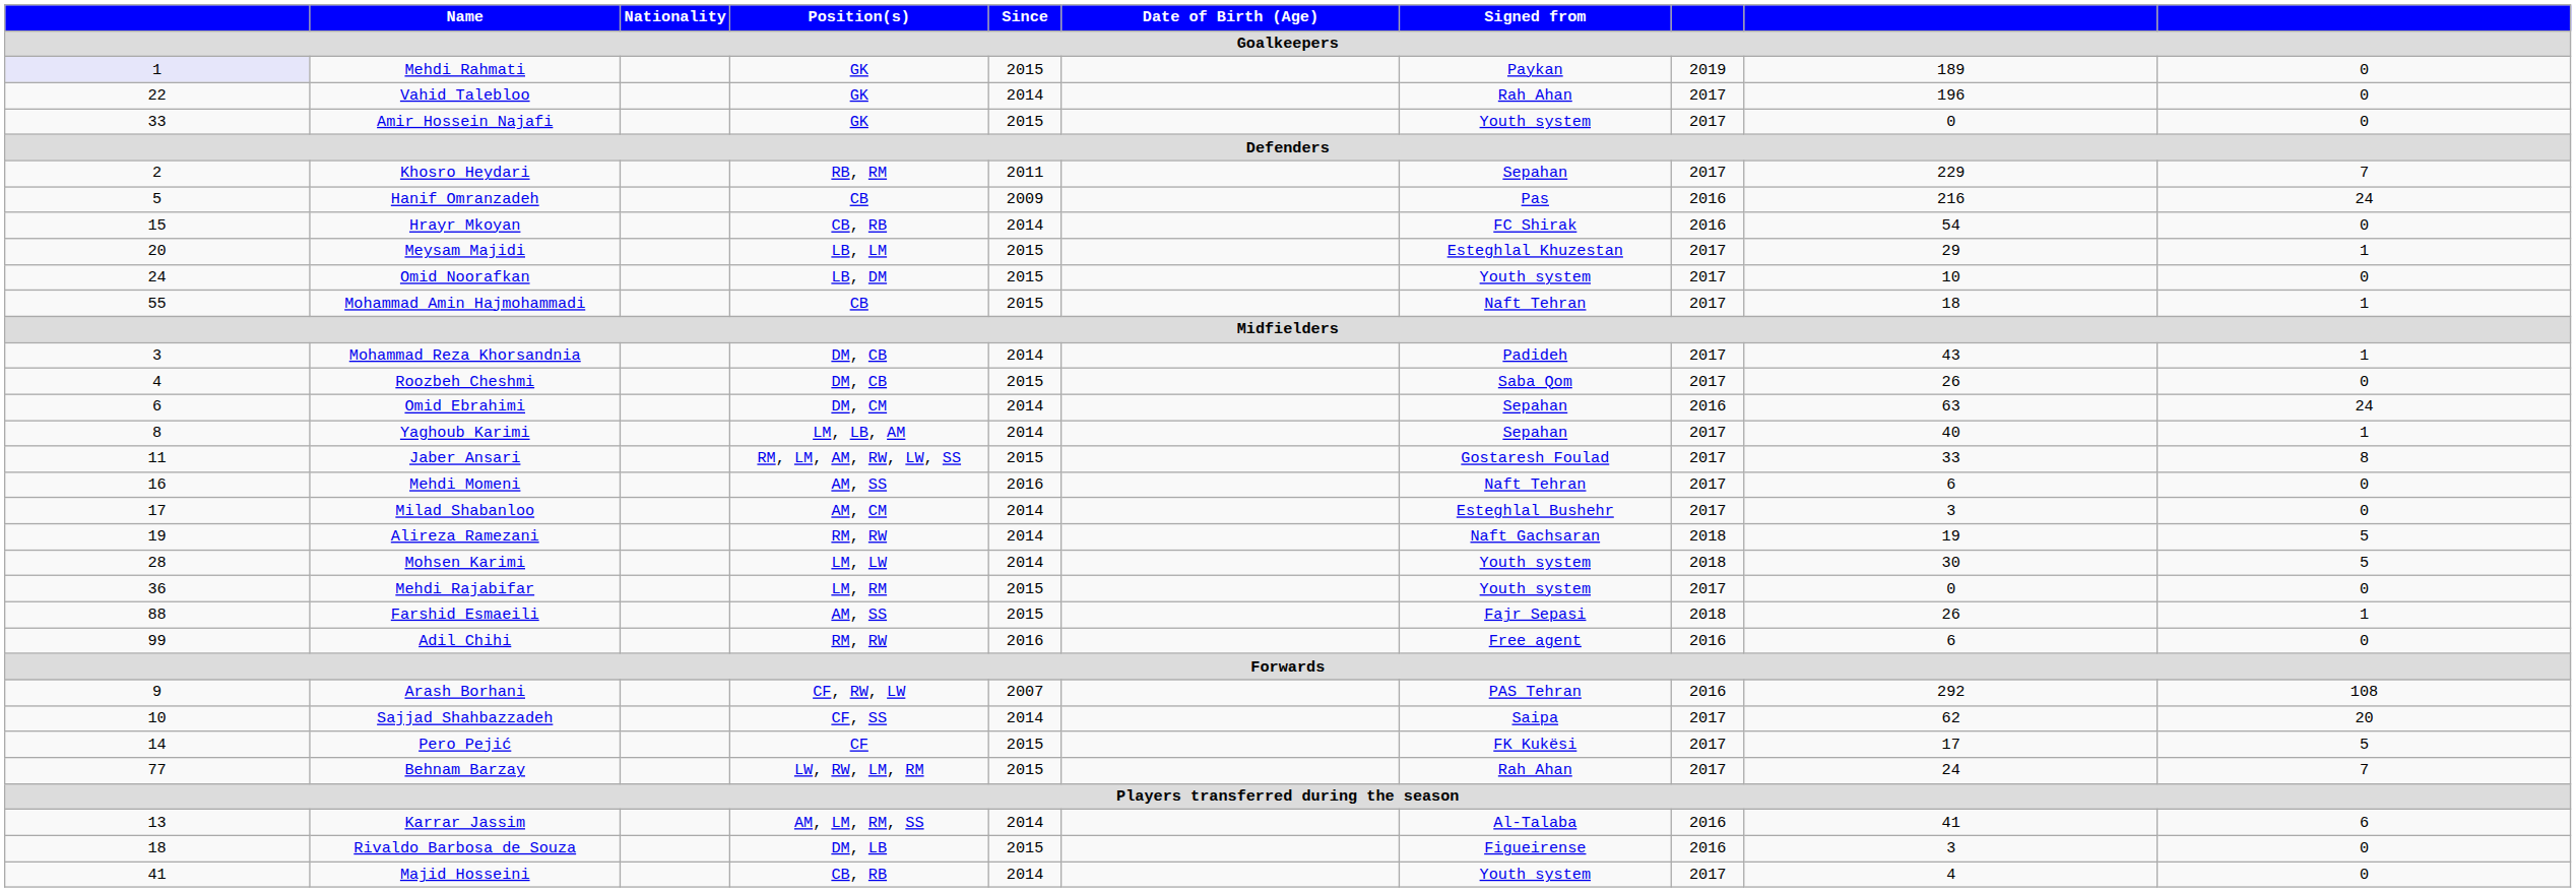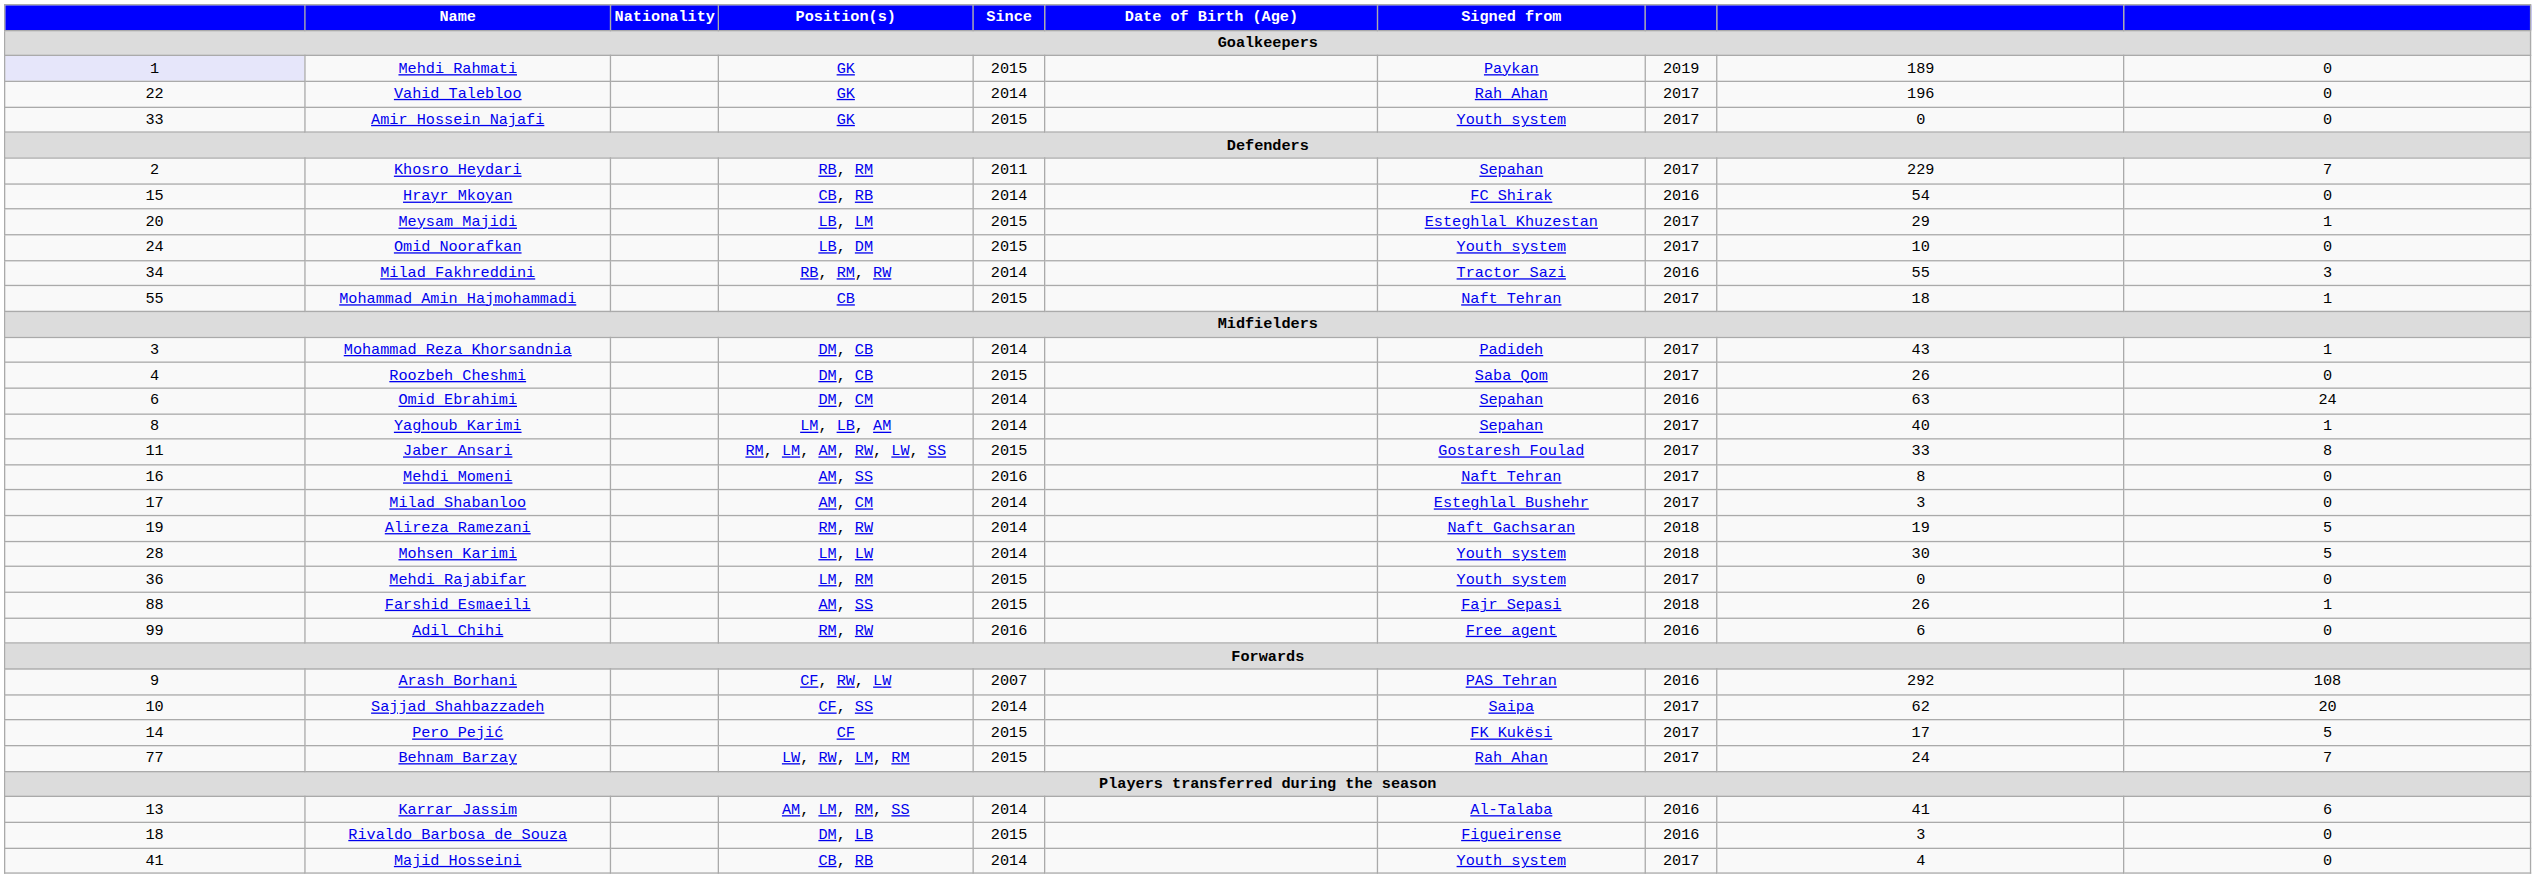- row: 5 | Hanif Omranzadeh | CB | 2009 | Pas | 2016 | 216 | 24
+ row: 34 | Milad Fakhreddini | RB, RM, RW | 2014 | Tractor Sazi | 2016 | 55 | 3
Mehdi Momeni | column 9: 6 -> 8
